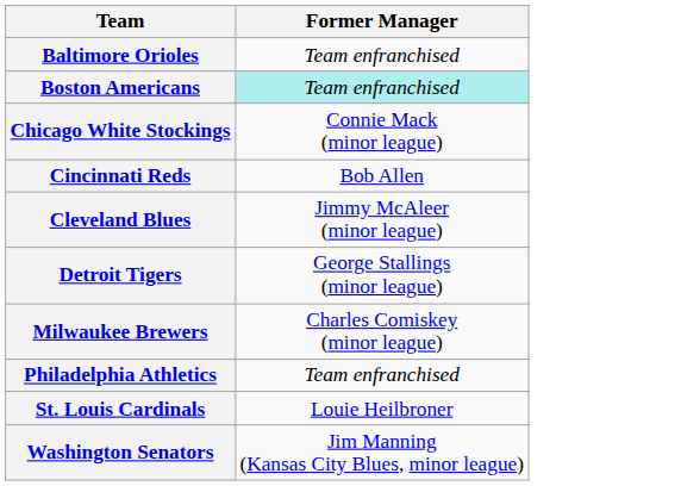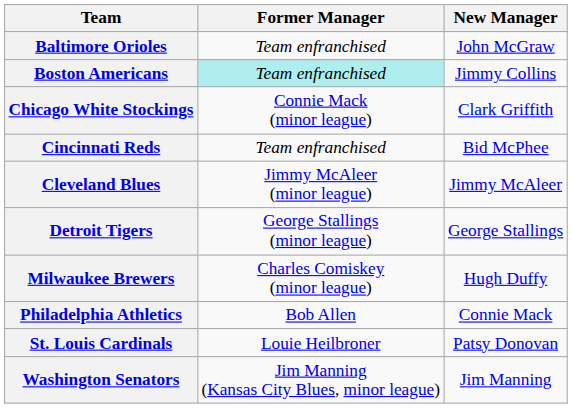+ column: New Manager | John McGraw | Jimmy Collins | Clark Griffith | Bid McPhee | Jimmy McAleer | George Stallings | Hugh Duffy | Connie Mack | Patsy Donovan | Jim Manning
Cincinnati Reds | Former Manager: Bob Allen -> Team enfranchised
Philadelphia Athletics | Former Manager: Team enfranchised -> Bob Allen
